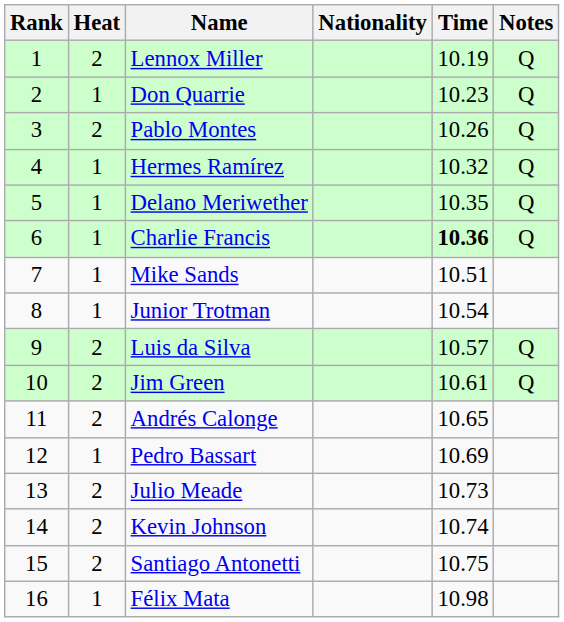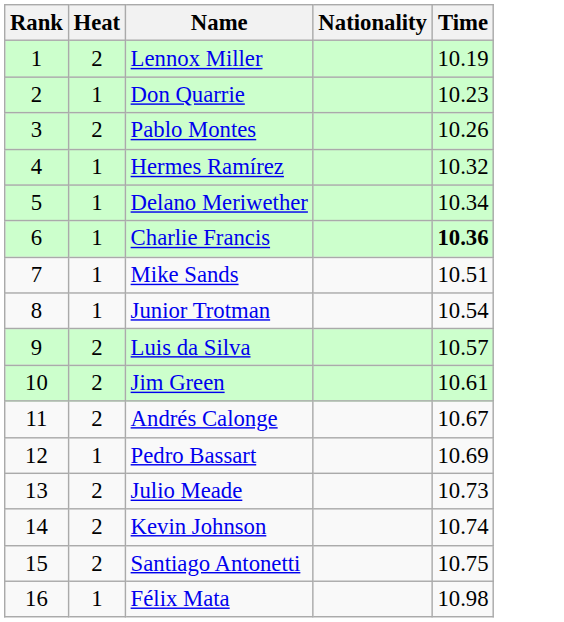- column: Notes | Q | Q | Q | Q | Q | Q | Q | Q
Delano Meriwether | Time: 10.35 -> 10.34
Andrés Calonge | Time: 10.65 -> 10.67
